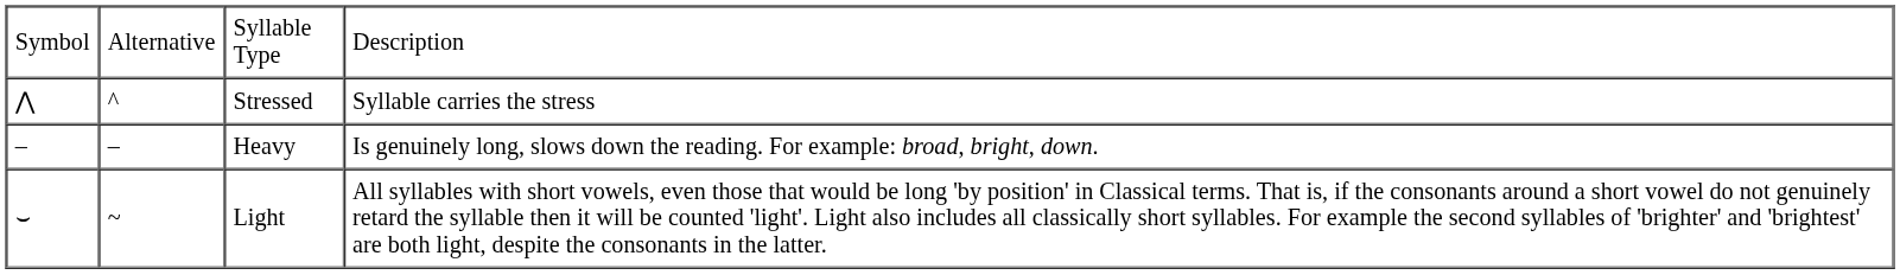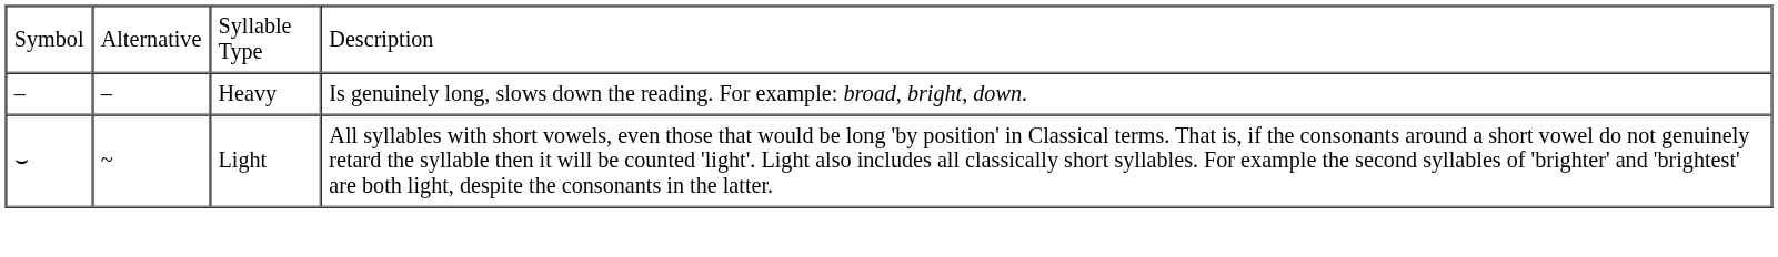- row: ⋀ | ^ | Stressed | Syllable carries the stress
